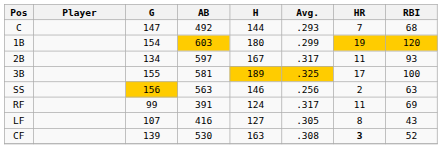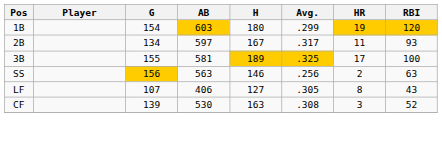- row: C | 147 | 492 | 144 | .293 | 7 | 68
- row: RF | 99 | 391 | 124 | .317 | 11 | 69
LF | AB: 416 -> 406
CF | HR: bold -> normal
